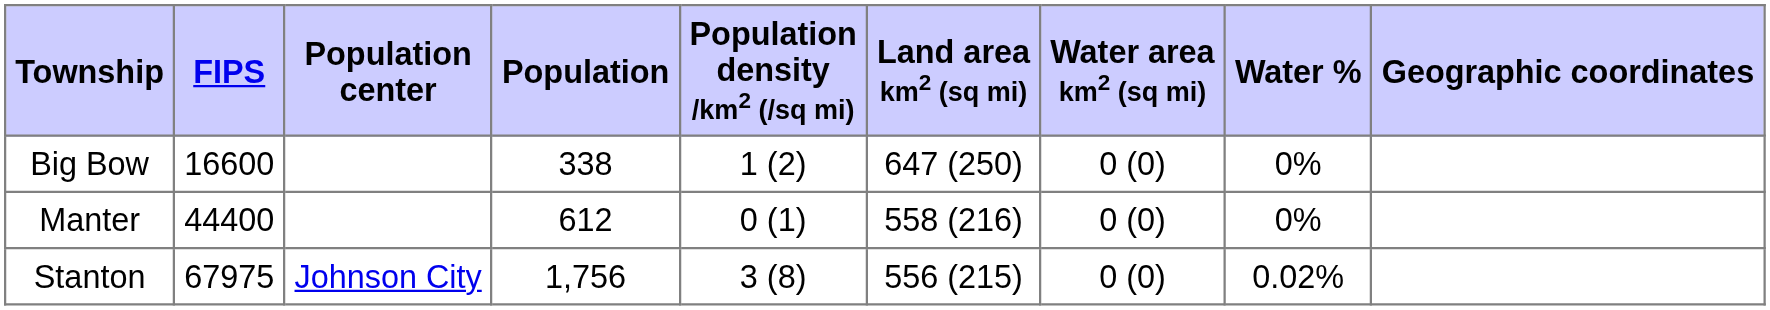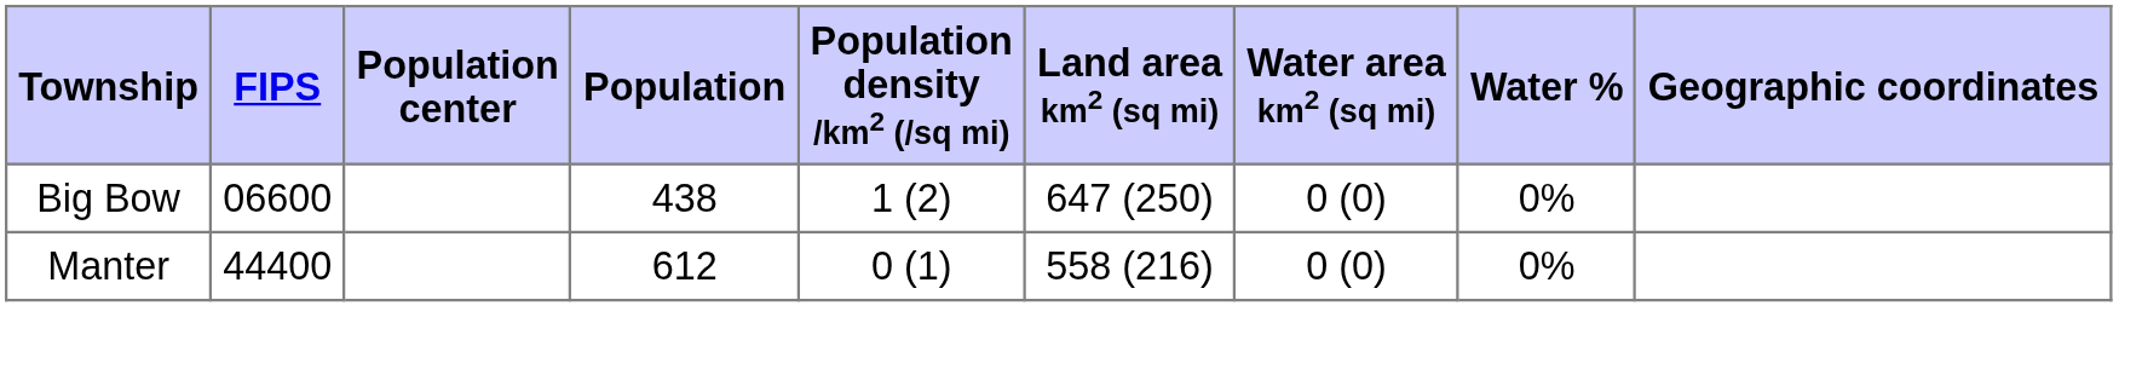Big Bow | FIPS: 16600 -> 06600
Big Bow | Population: 338 -> 438
- row: Stanton | 67975 | Johnson City | 1,756 | 3 (8) | 556 (215) | 0 (0) | 0.02%
